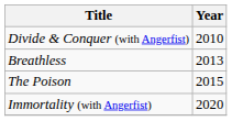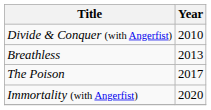The Poison | Year: 2015 -> 2017
